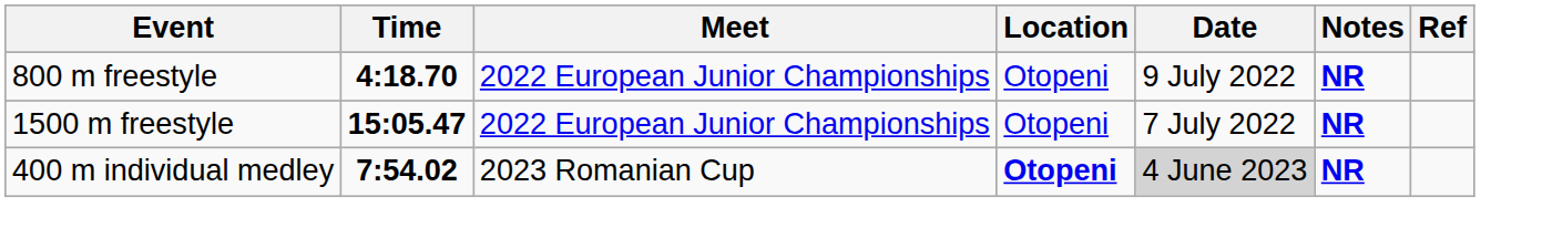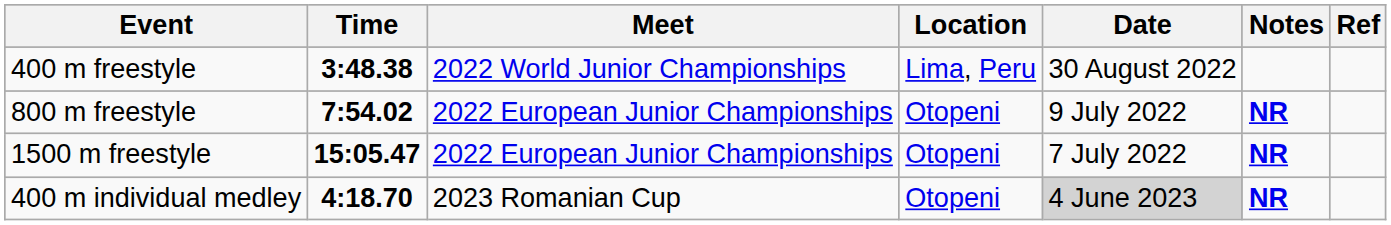+ row: 400 m freestyle | 3:48.38 | 2022 World Junior Championships | Lima, Peru | 30 August 2022
800 m freestyle | Time: 4:18.70 -> 7:54.02
400 m individual medley | Time: 7:54.02 -> 4:18.70
400 m individual medley | Location: bold -> normal
